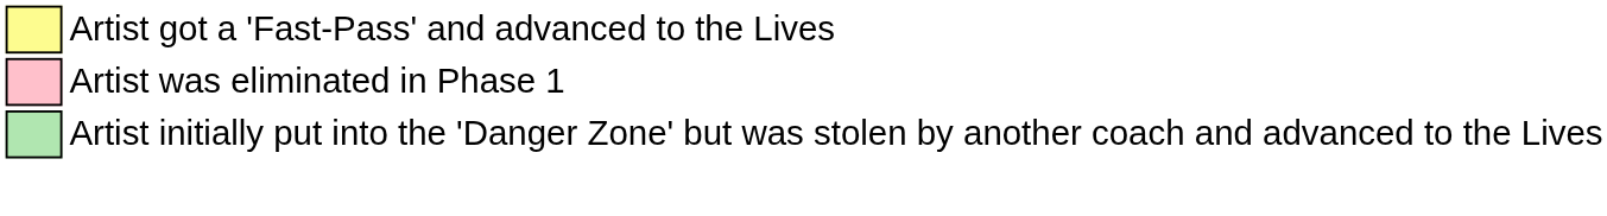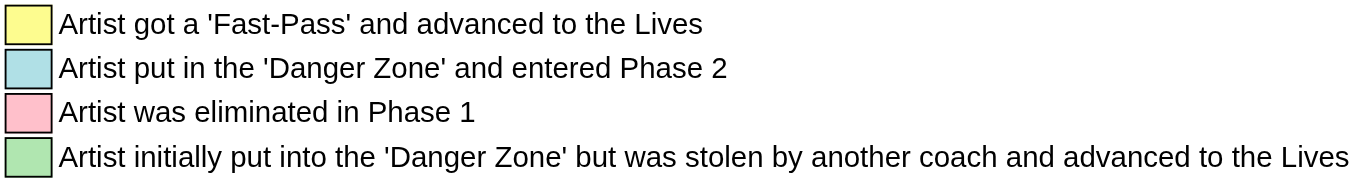+ row: Artist put in the 'Danger Zone' and entered Phase 2
